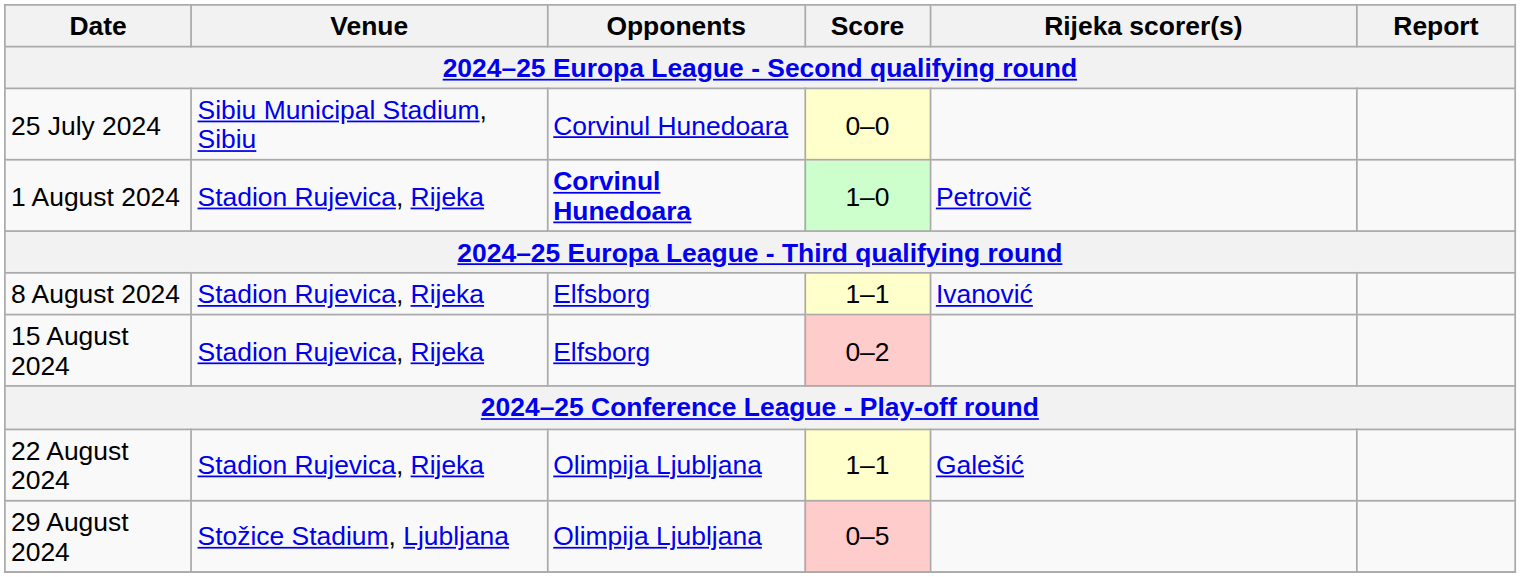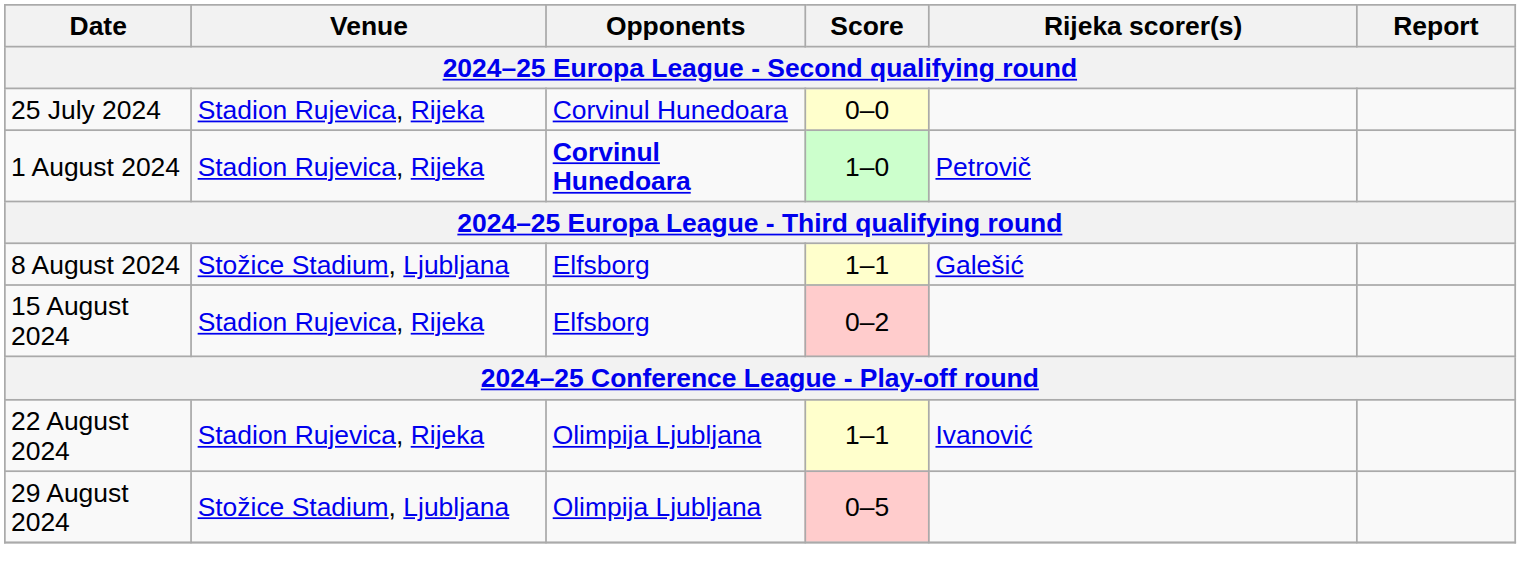25 July 2024 | Venue: Sibiu Municipal Stadium, Sibiu -> Stadion Rujevica, Rijeka
8 August 2024 | Venue: Stadion Rujevica, Rijeka -> Stožice Stadium, Ljubljana
8 August 2024 | Rijeka scorer(s): Ivanović -> Galešić
22 August 2024 | Rijeka scorer(s): Galešić -> Ivanović
